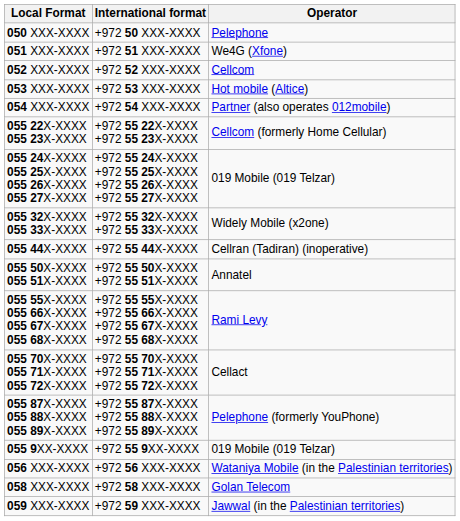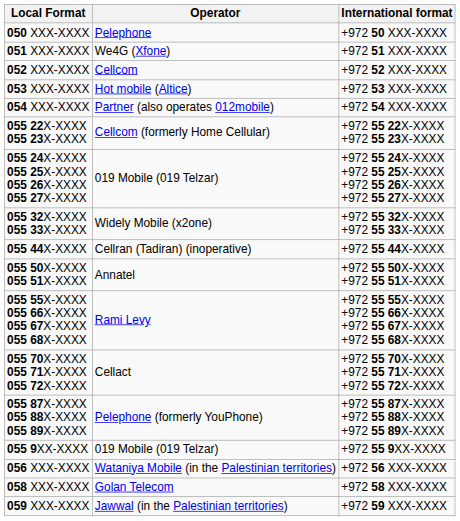columns swapped: International format <-> Operator
